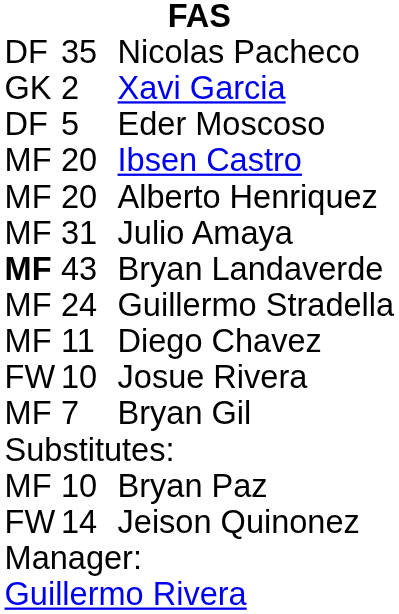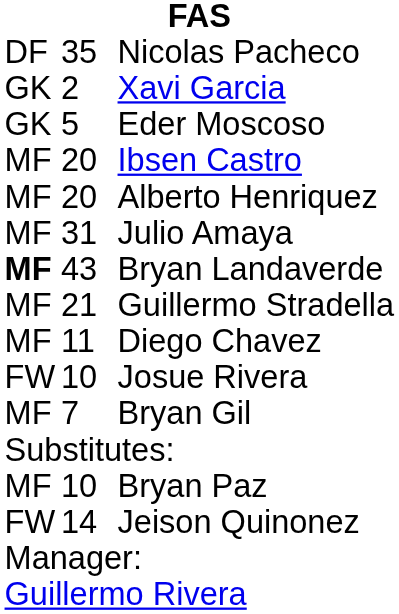Eder Moscoso | column 1: DF -> GK
Guillermo Stradella | column 2: 24 -> 21
